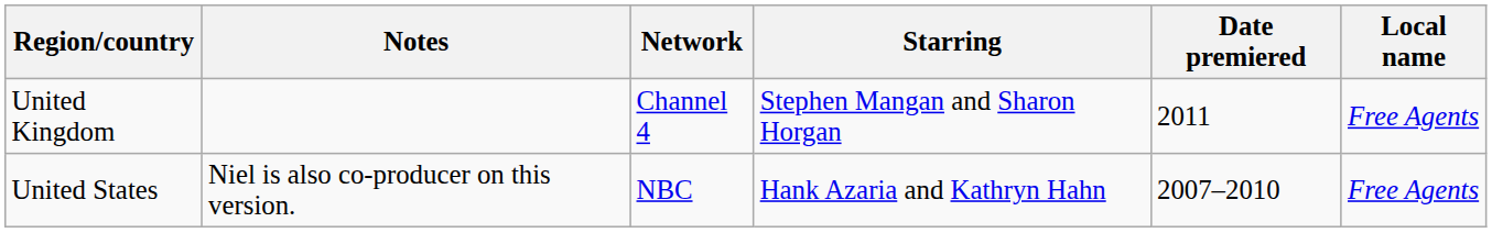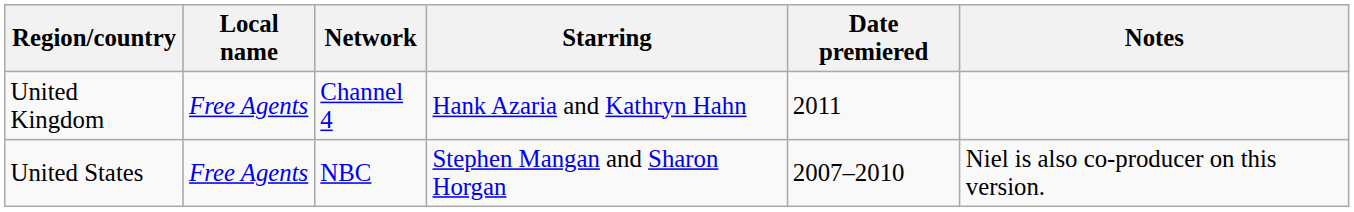columns swapped: Local name <-> Notes
United Kingdom | Starring: Stephen Mangan and Sharon Horgan -> Hank Azaria and Kathryn Hahn
United States | Starring: Hank Azaria and Kathryn Hahn -> Stephen Mangan and Sharon Horgan
